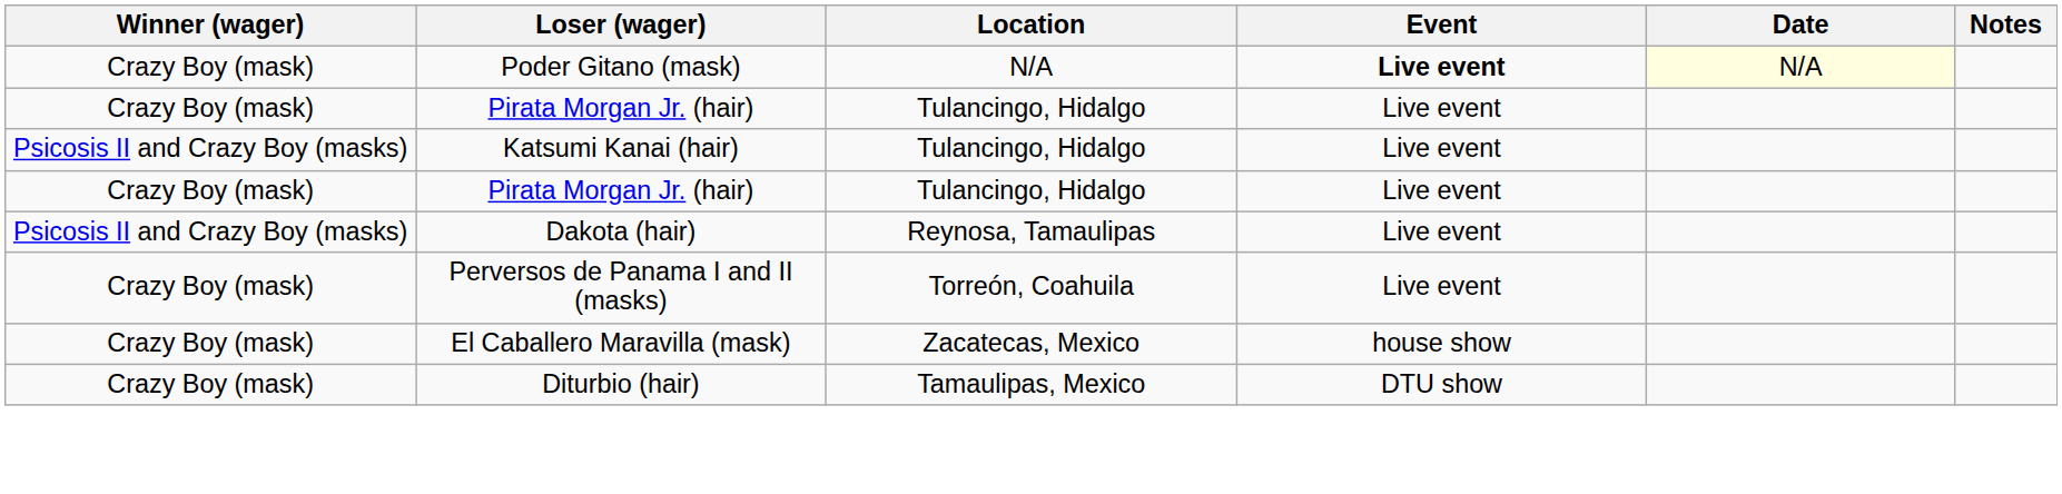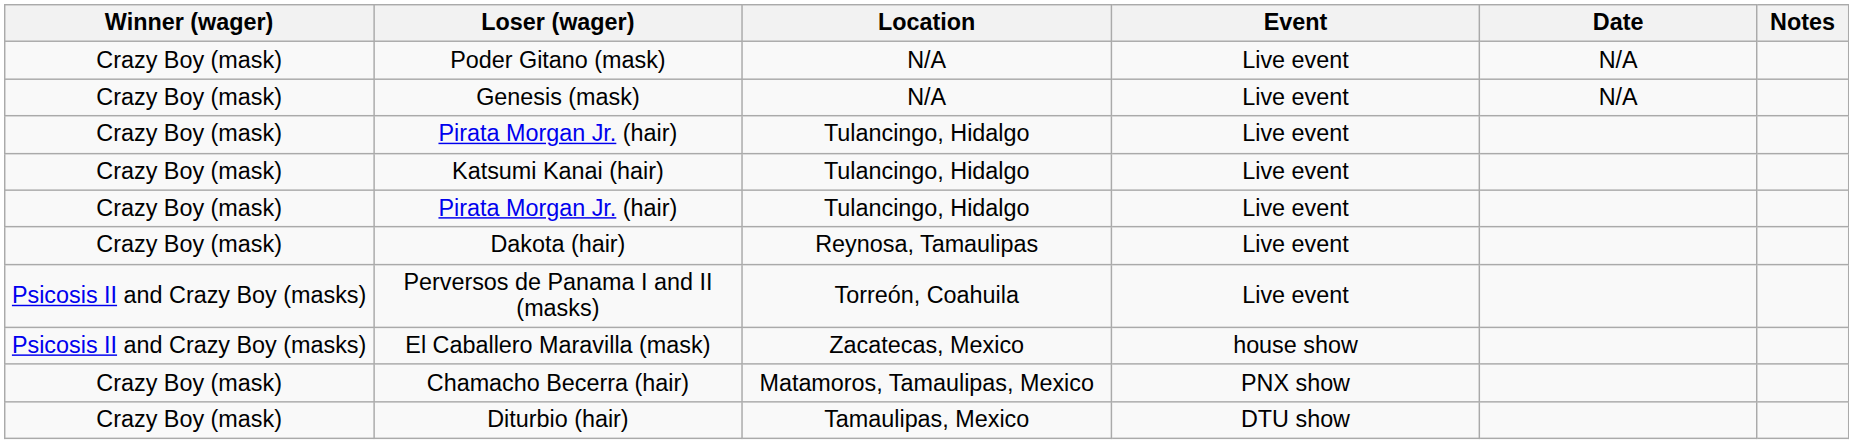Poder Gitano (mask) | Event: bold -> normal
Poder Gitano (mask) | Date: lightyellow background -> no background
+ row: Crazy Boy (mask) | Genesis (mask) | N/A | Live event | N/A
Katsumi Kanai (hair) | Winner (wager): Psicosis II and Crazy Boy (masks) -> Crazy Boy (mask)
Dakota (hair) | Winner (wager): Psicosis II and Crazy Boy (masks) -> Crazy Boy (mask)
Perversos de Panama I and II (masks) | Winner (wager): Crazy Boy (mask) -> Psicosis II and Crazy Boy (masks)
El Caballero Maravilla (mask) | Winner (wager): Crazy Boy (mask) -> Psicosis II and Crazy Boy (masks)
+ row: Crazy Boy (mask) | Chamacho Becerra (hair) | Matamoros, Tamaulipas, Mexico | PNX show
